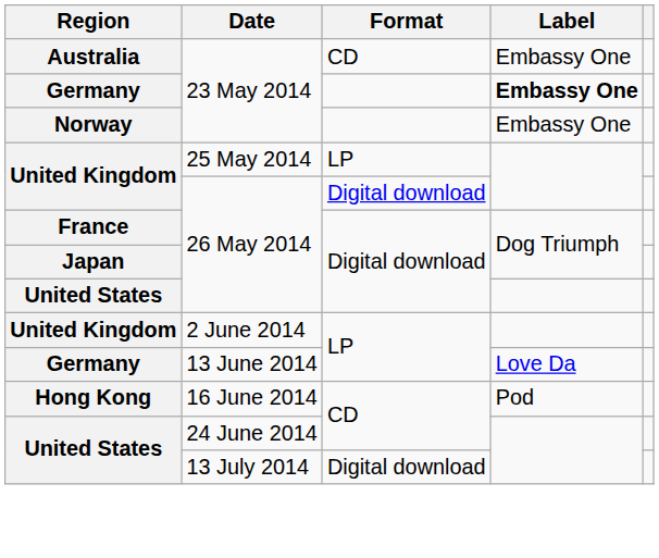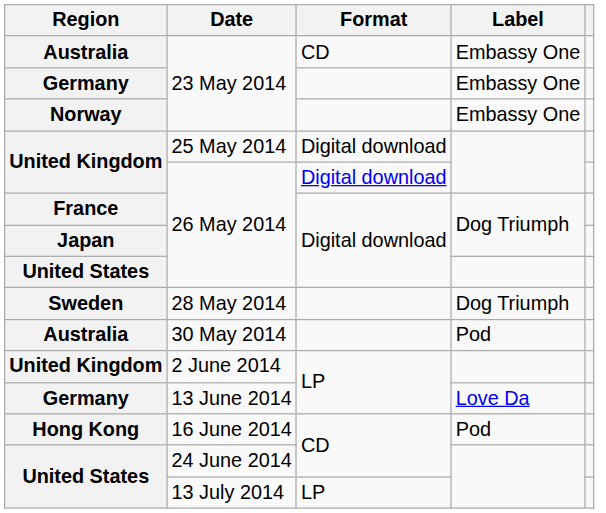Germany / 23 May 2014 | Label: bold -> normal
25 May 2014 | Format: LP -> Digital download
+ row: Sweden | 28 May 2014 | Dog Triumph
+ row: Australia | 30 May 2014 | Pod
13 July 2014 | Format: Digital download -> LP
